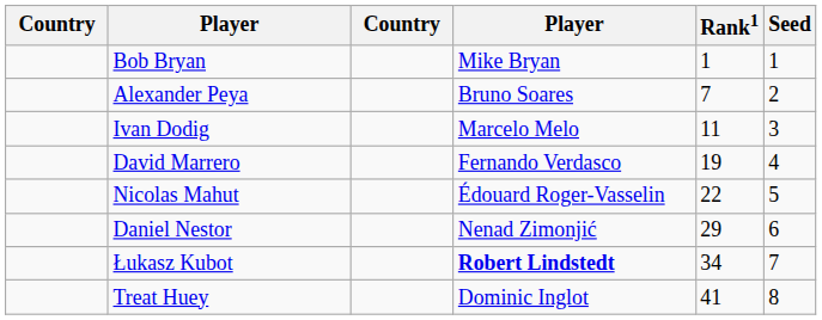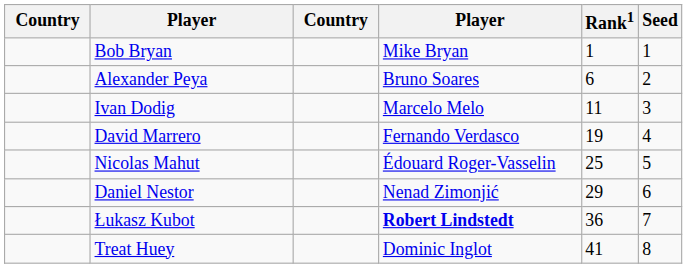Alexander Peya | Rank1: 7 -> 6
Nicolas Mahut | Rank1: 22 -> 25
Łukasz Kubot | Rank1: 34 -> 36
